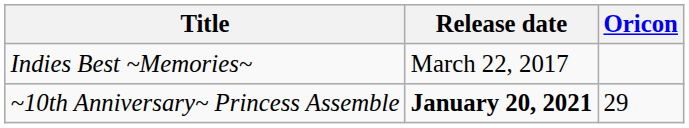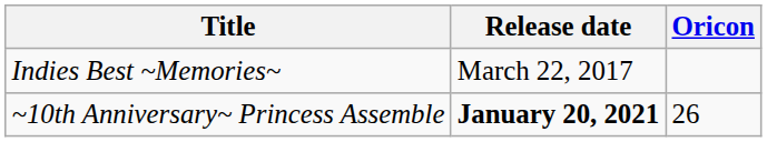~10th Anniversary~ Princess Assemble | Oricon: 29 -> 26
